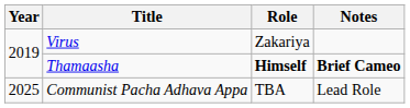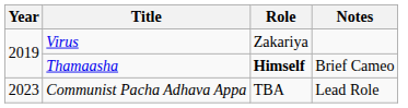Thamaasha | Notes: bold -> normal
Communist Pacha Adhava Appa | Year: 2025 -> 2023
